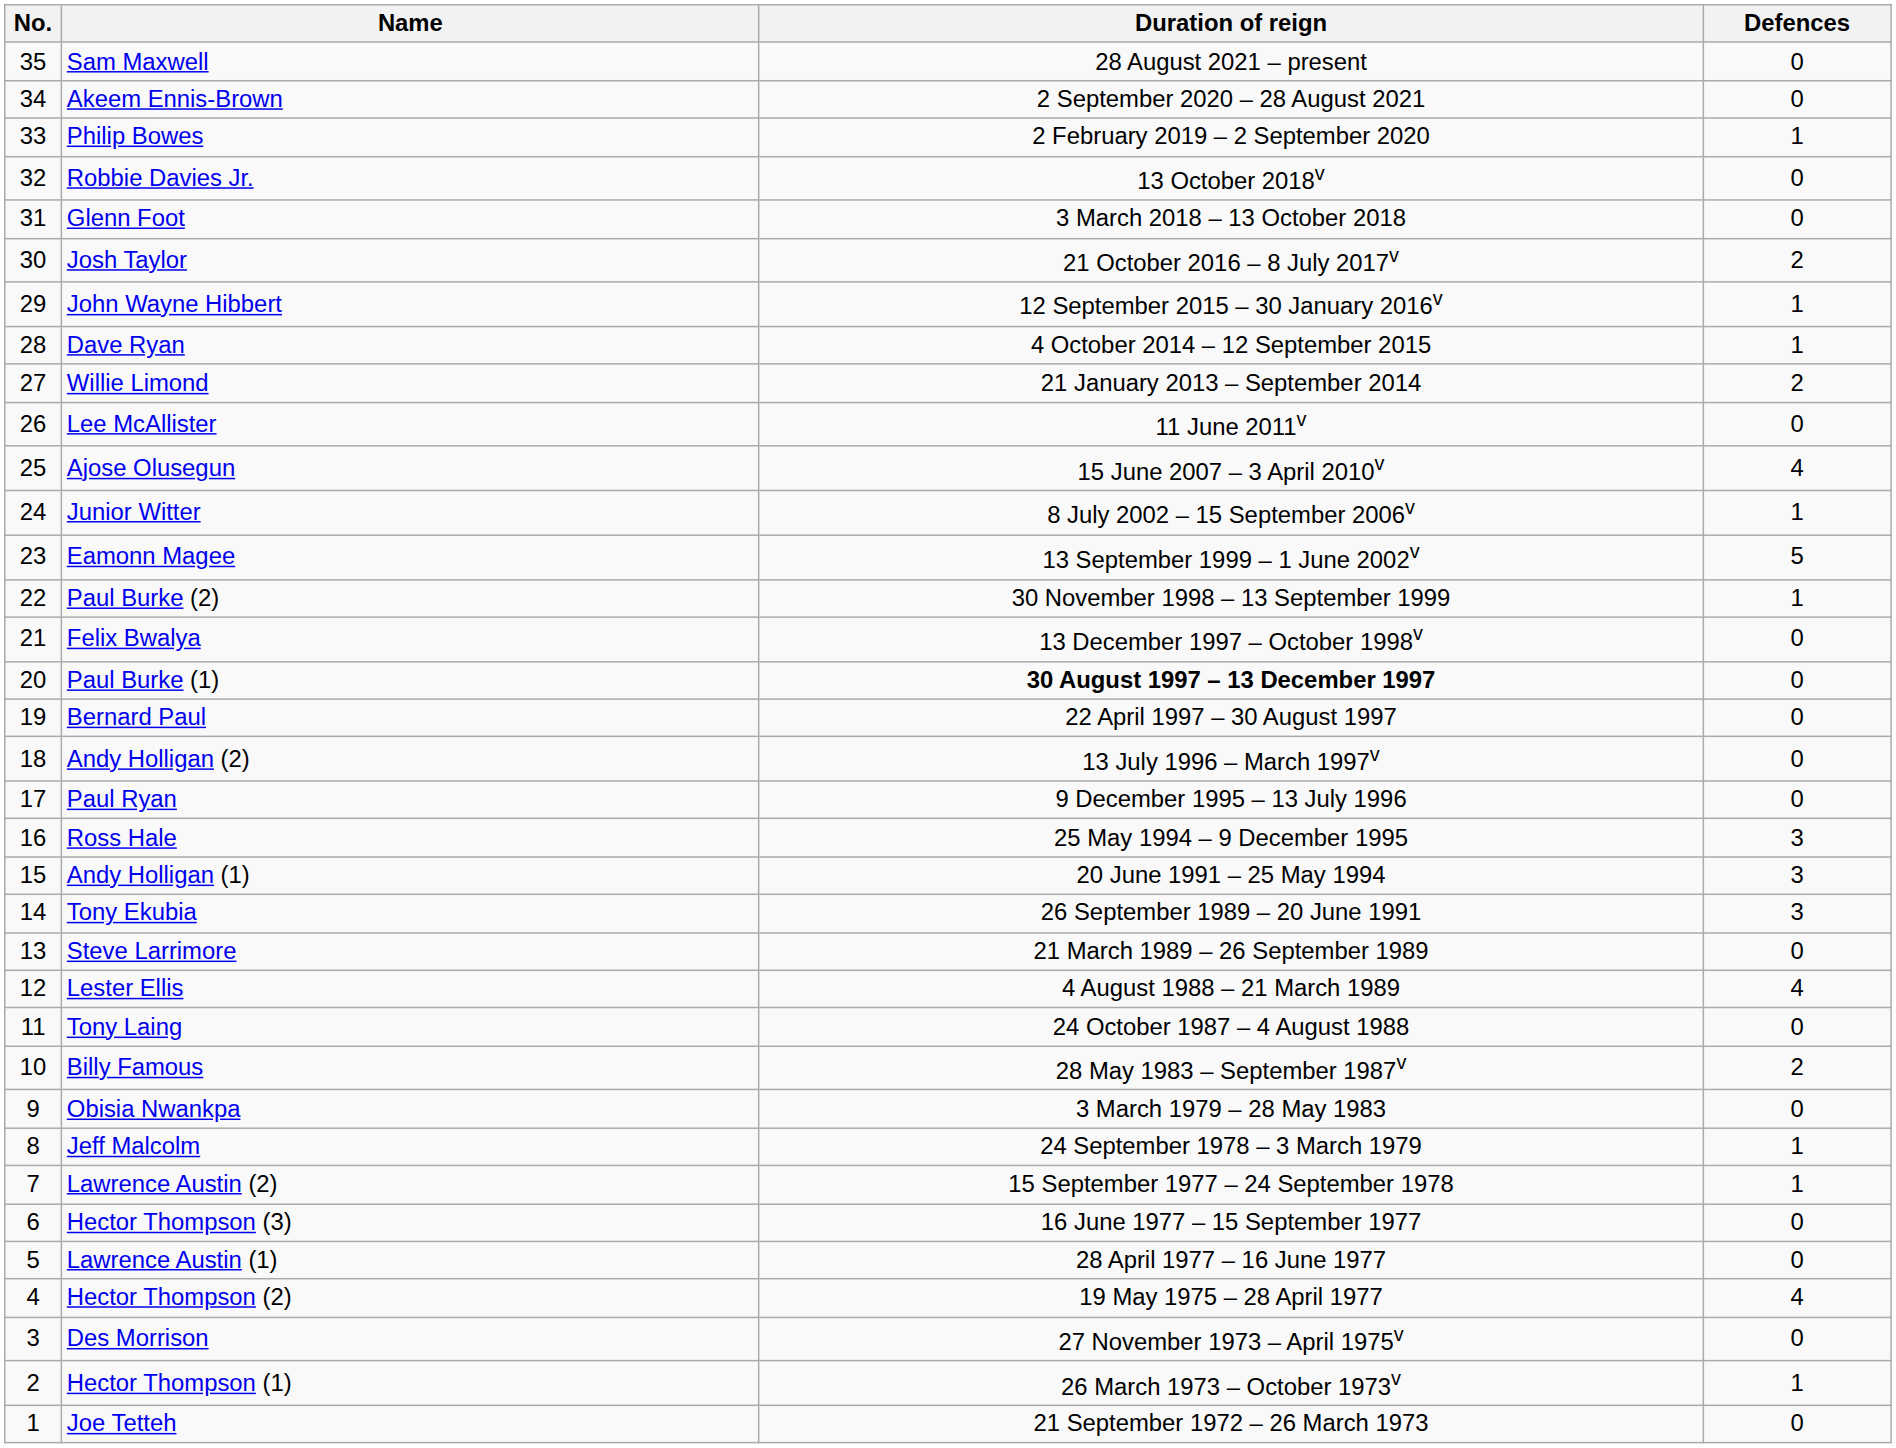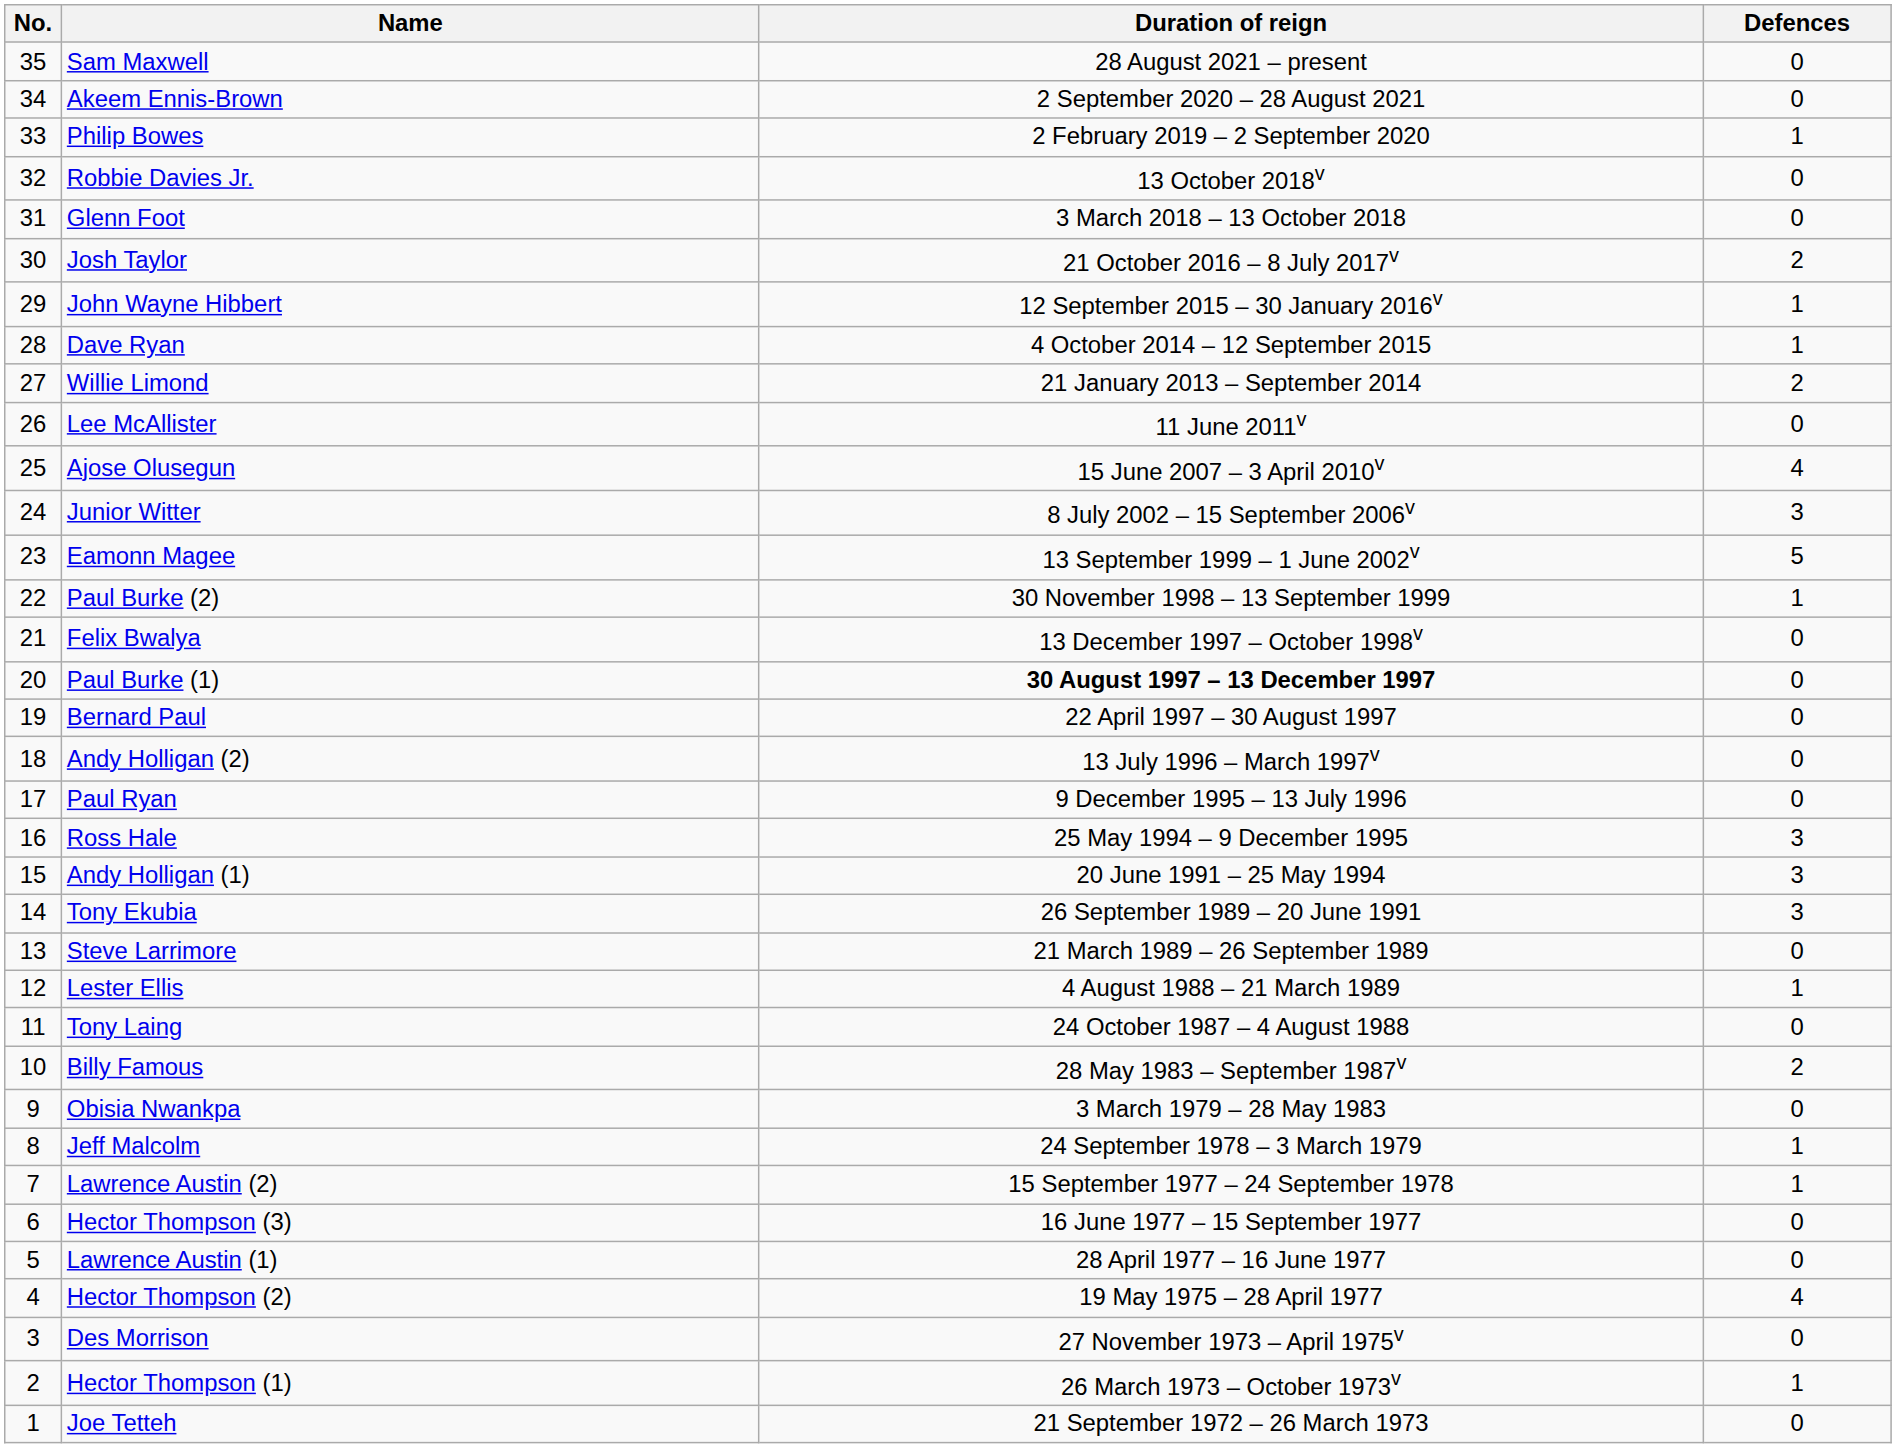Junior Witter | Defences: 1 -> 3
Lester Ellis | Defences: 4 -> 1
